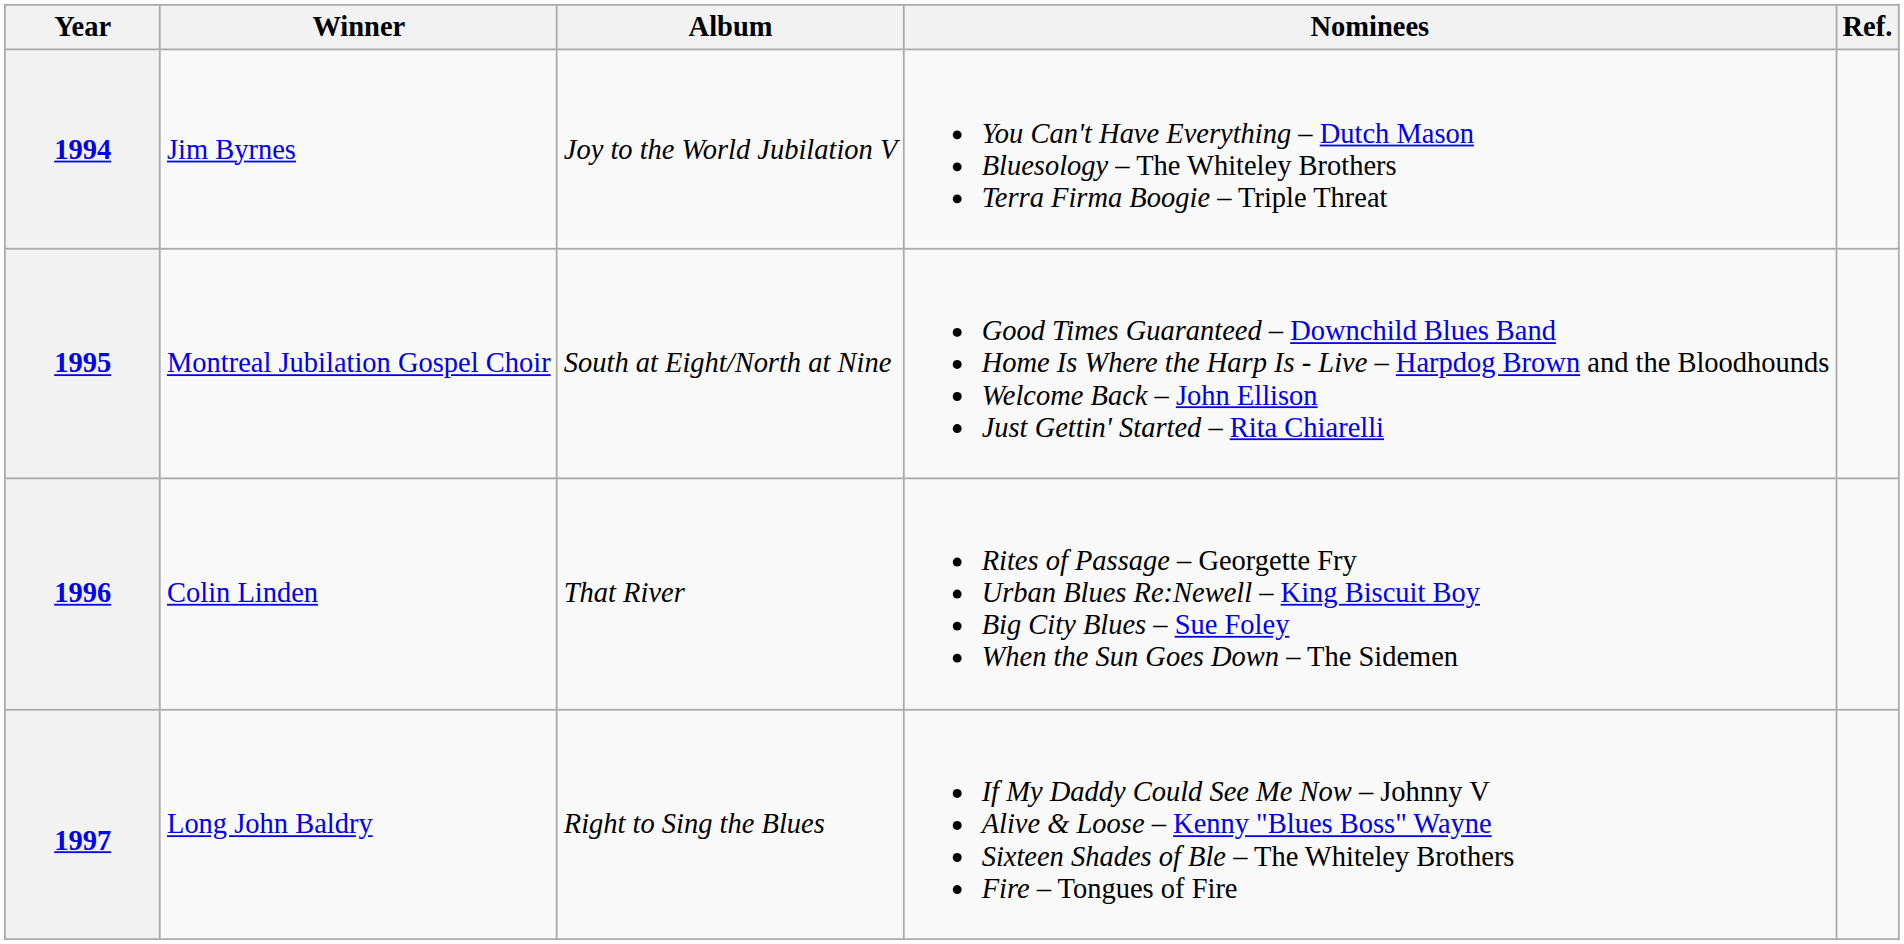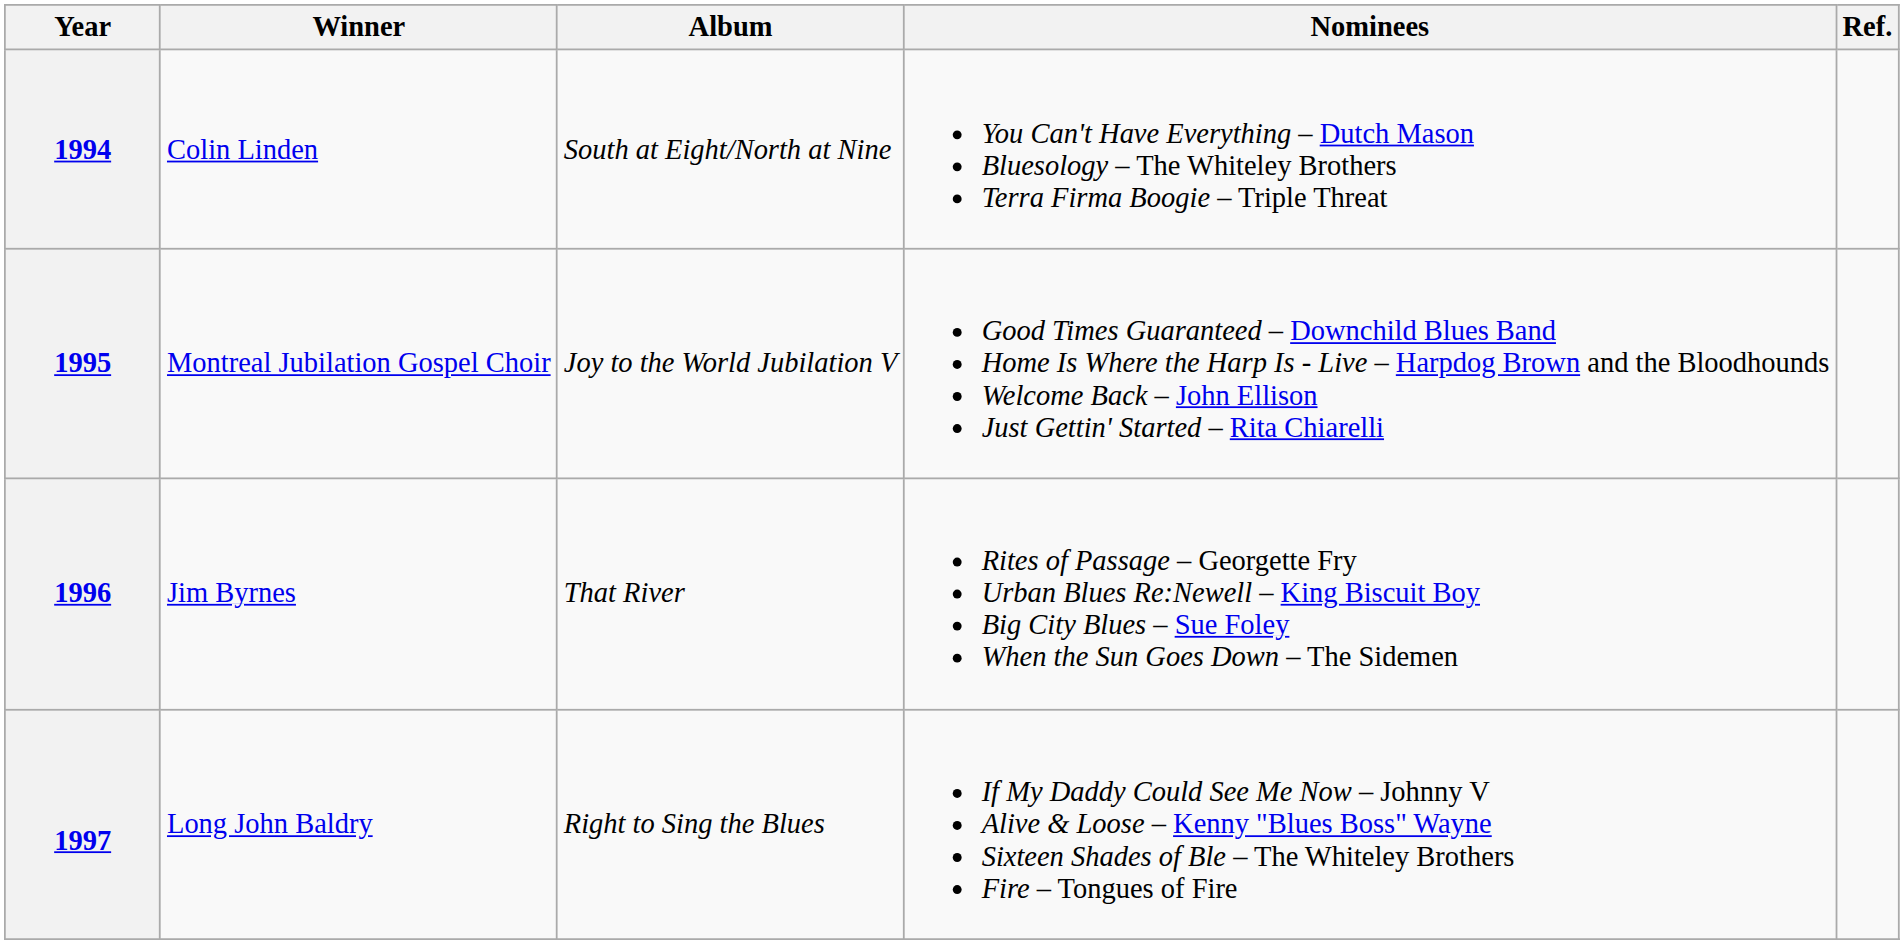1994 | Winner: Jim Byrnes -> Colin Linden
1994 | Album: Joy to the World Jubilation V -> South at Eight/North at Nine
1995 | Album: South at Eight/North at Nine -> Joy to the World Jubilation V
1996 | Winner: Colin Linden -> Jim Byrnes
